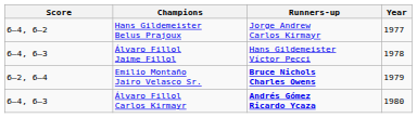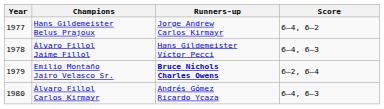columns swapped: Year <-> Score
Álvaro Fillol Carlos Kirmayr | Runners-up: bold -> normal
